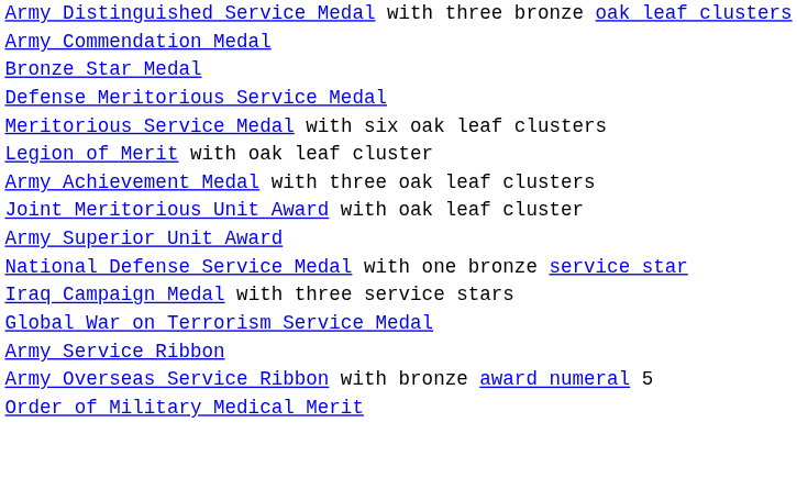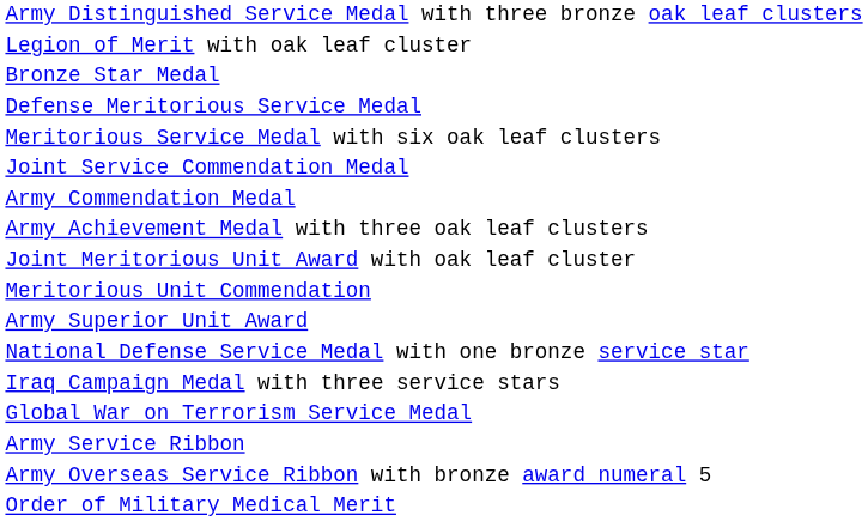rows swapped: Legion of Merit with oak leaf cluster <-> Army Commendation Medal
+ row: Joint Service Commendation Medal
+ row: Meritorious Unit Commendation
